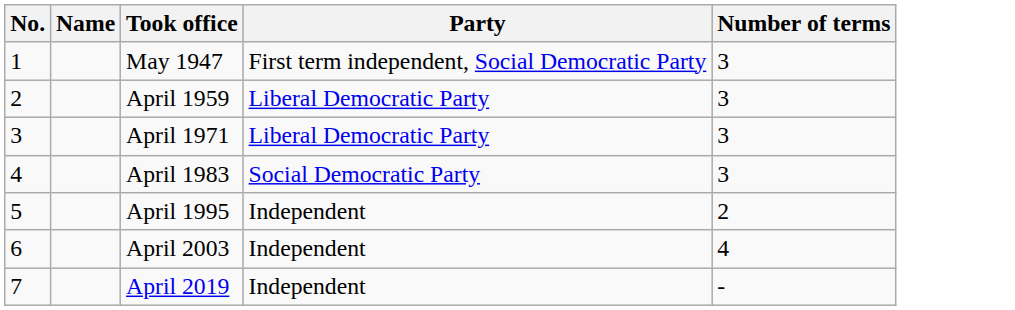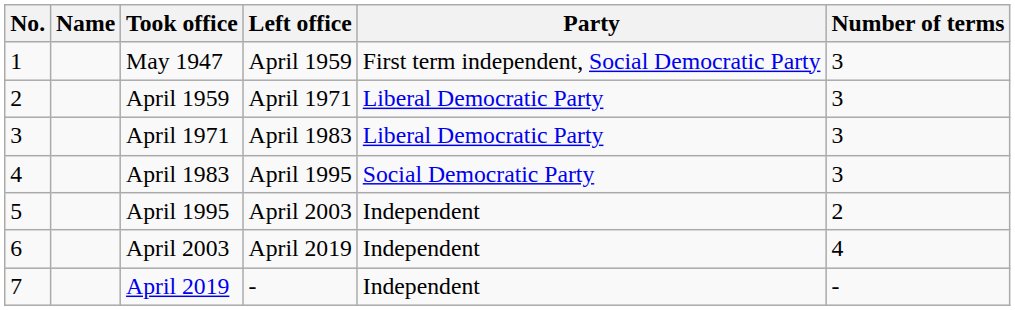+ column: Left office | April 1959 | April 1971 | April 1983 | April 1995 | April 2003 | April 2019 | -
